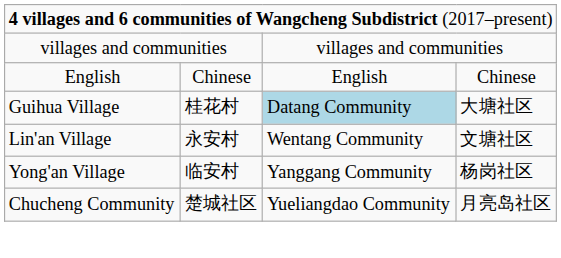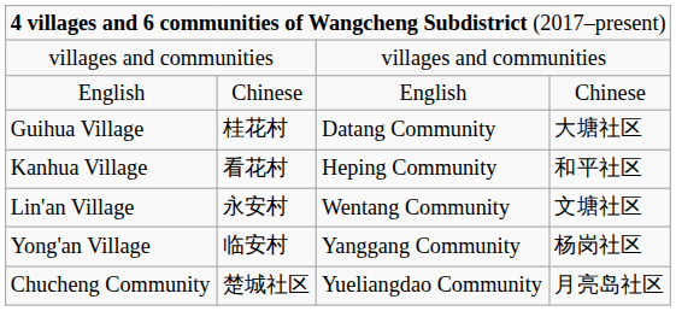Guihua Village | column 3: lightblue background -> no background
+ row: Kanhua Village | 看花村 | Heping Community | 和平社区
